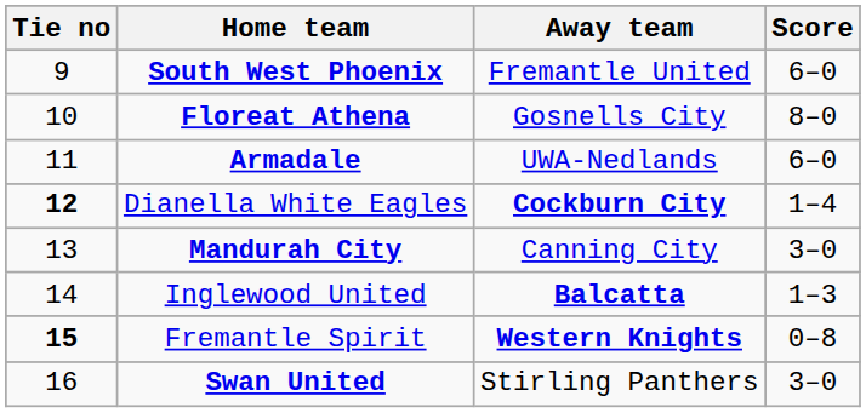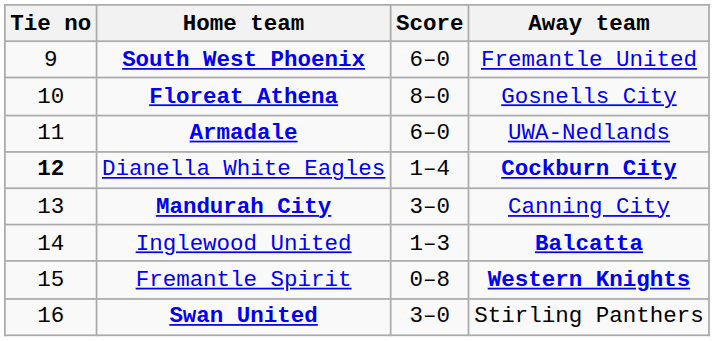columns swapped: Score <-> Away team
Fremantle Spirit | Tie no: bold -> normal
